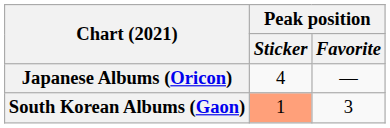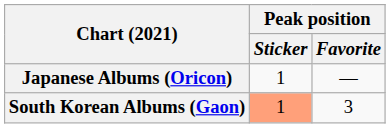Japanese Albums (Oricon) | Peak position / Sticker: 4 -> 1
